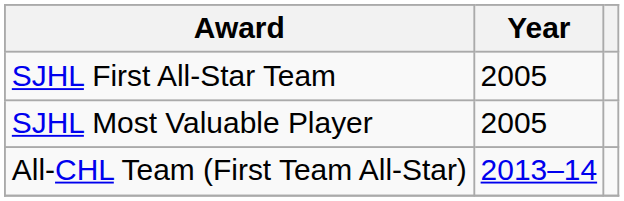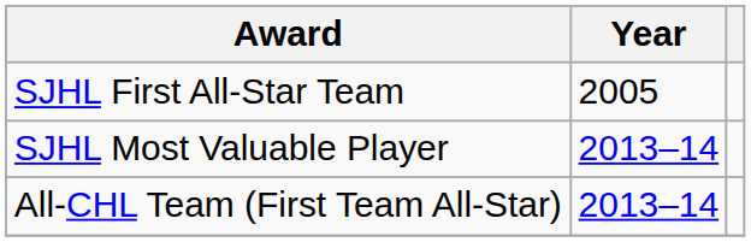SJHL Most Valuable Player | Year: 2005 -> 2013–14
